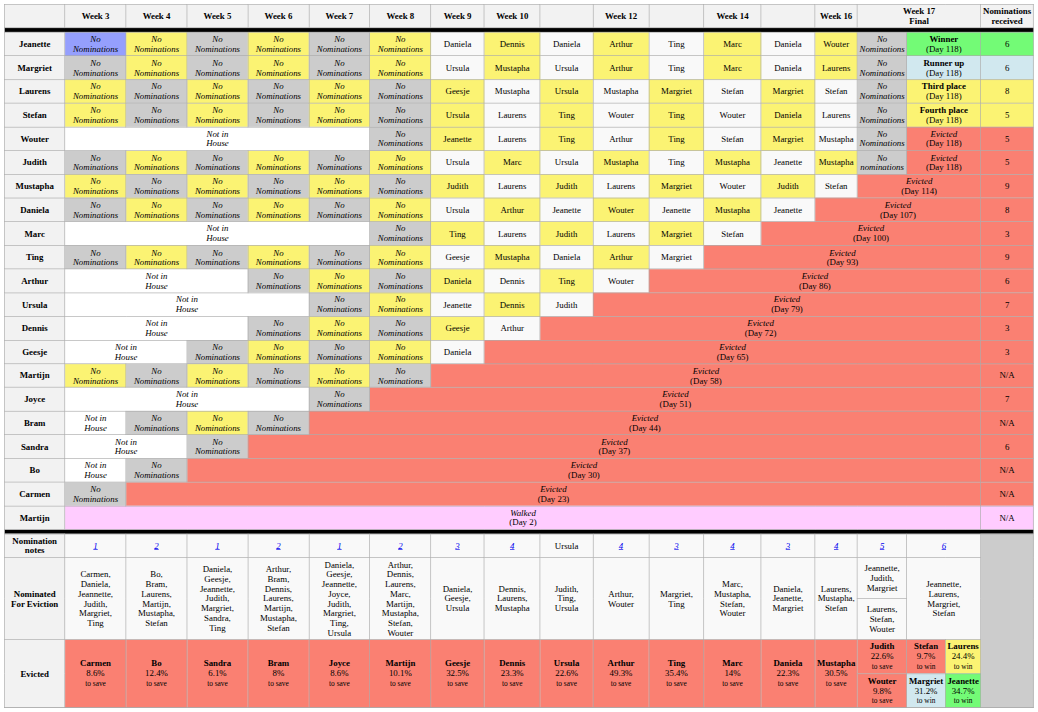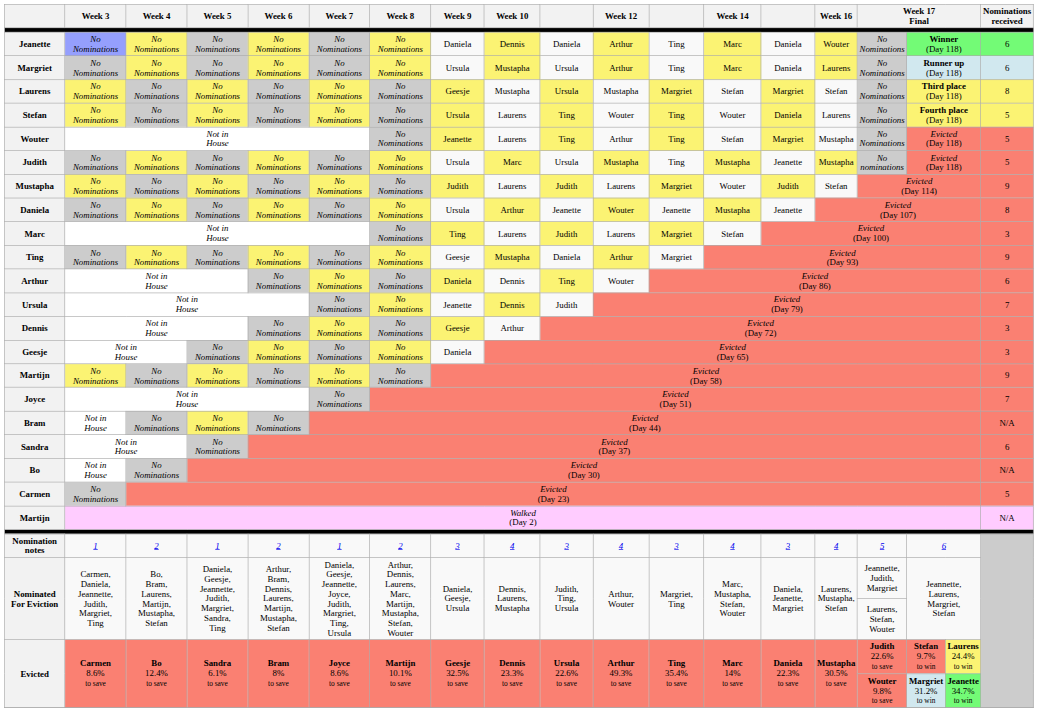Martijn / No Nominations | Nominations received: N/A -> 9
Carmen | Nominations received: N/A -> 5
Nomination notes | column 10: Ursula -> 3
